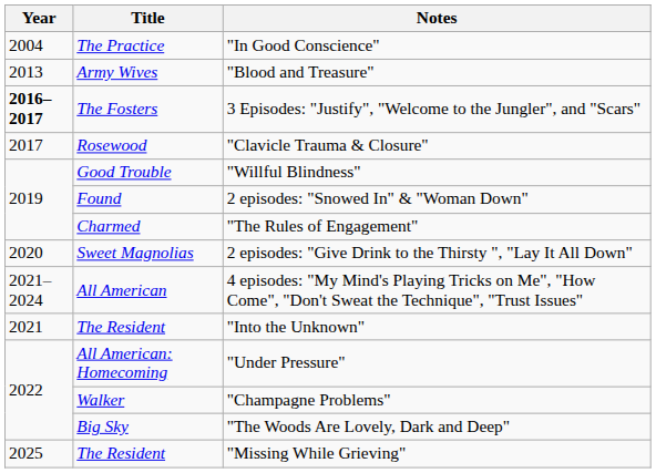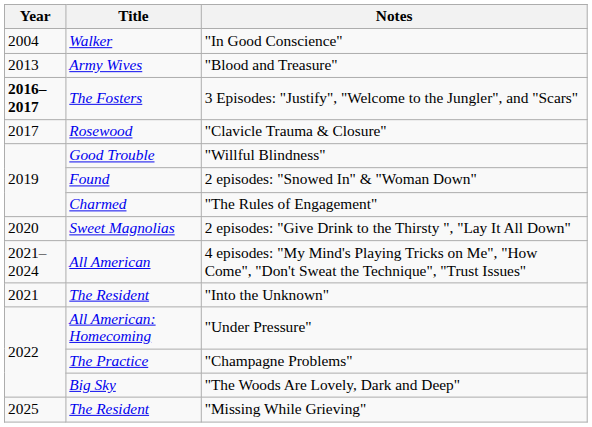"In Good Conscience" | Title: The Practice -> Walker
"Champagne Problems" | Title: Walker -> The Practice
